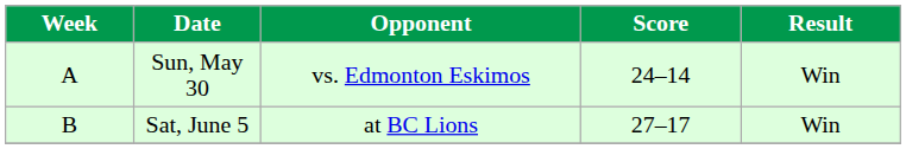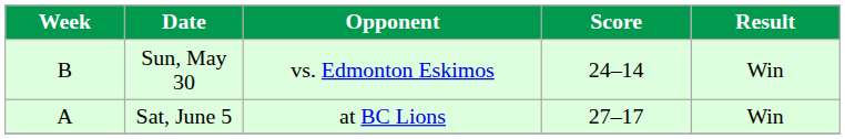Sun, May 30 | Week: A -> B
Sat, June 5 | Week: B -> A
